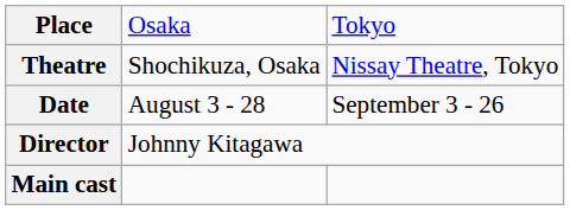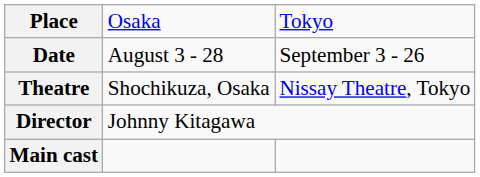rows swapped: Date <-> Theatre
